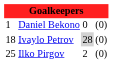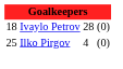- row: 1 | Daniel Bekono | 0 | (0)
Ivaylo Petrov | column 3: lightgrey background -> no background
Ilko Pirgov | column 3: 2 -> 4
